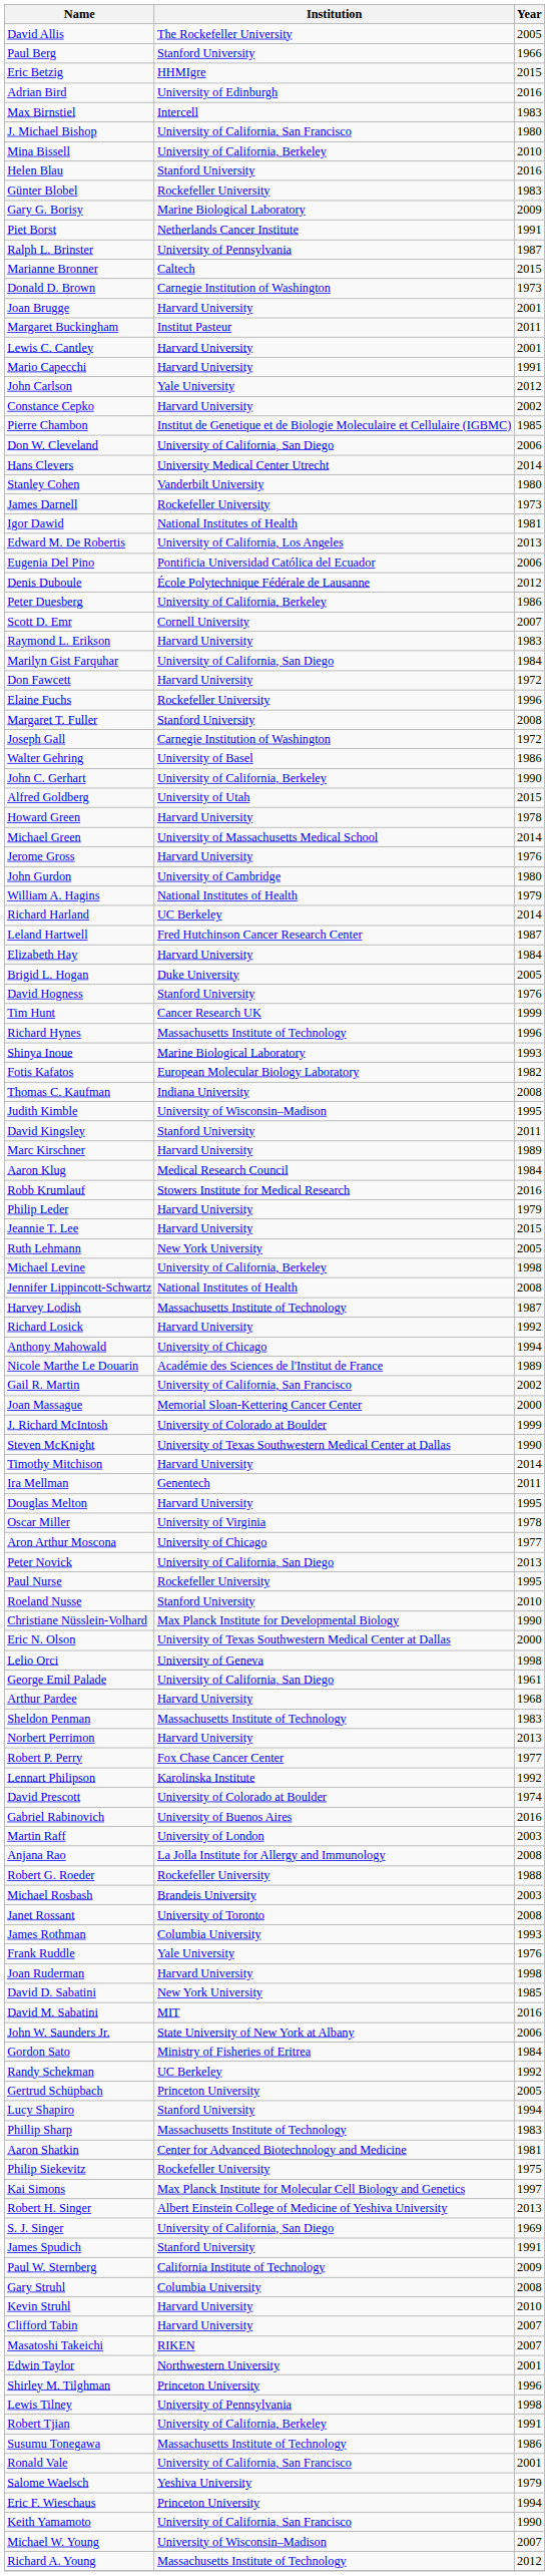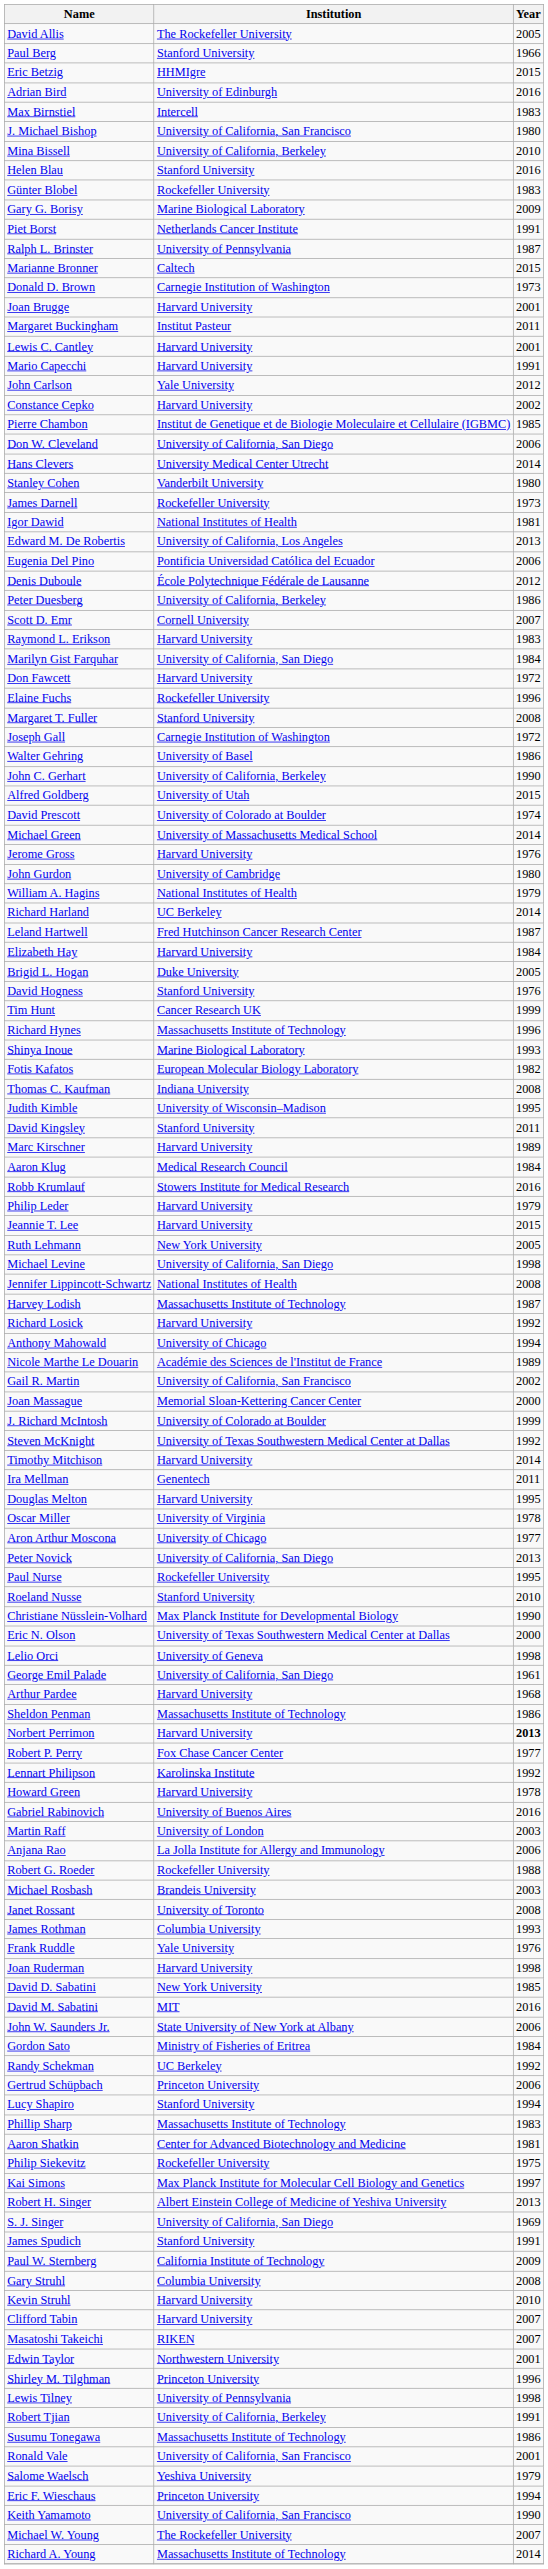rows swapped: Howard Green <-> David Prescott
Michael Levine | Institution: University of California, Berkeley -> University of California, San Diego
Steven McKnight | Year: 1990 -> 1992
Sheldon Penman | Year: 1983 -> 1986
Norbert Perrimon | Year: normal -> bold
Anjana Rao | Year: 2008 -> 2006
Gertrud Schüpbach | Year: 2005 -> 2006
Michael W. Young | Institution: University of Wisconsin–Madison -> The Rockefeller University
Richard A. Young | Year: 2012 -> 2014
